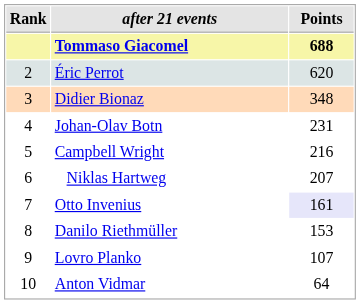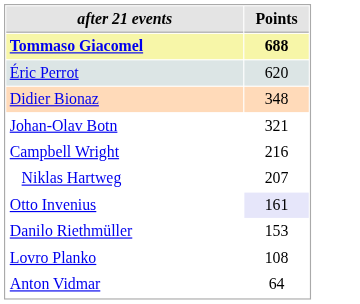- column: Rank | 2 | 3 | 4 | 5 | 6 | 7 | 8 | 9 | 10
Johan-Olav Botn | Points: 231 -> 321
Lovro Planko | Points: 107 -> 108
